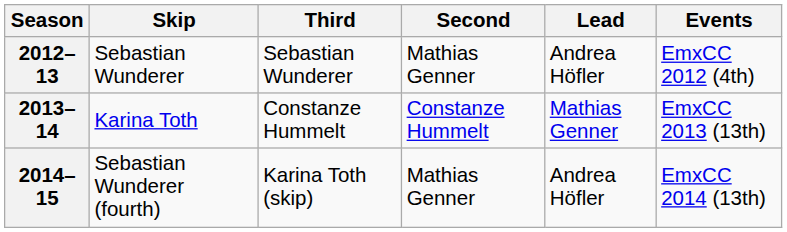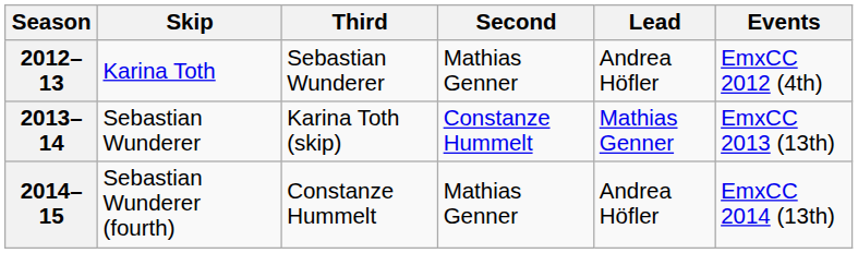2012–13 | Skip: Sebastian Wunderer -> Karina Toth
2013–14 | Skip: Karina Toth -> Sebastian Wunderer
2013–14 | Third: Constanze Hummelt -> Karina Toth (skip)
2014–15 | Third: Karina Toth (skip) -> Constanze Hummelt
